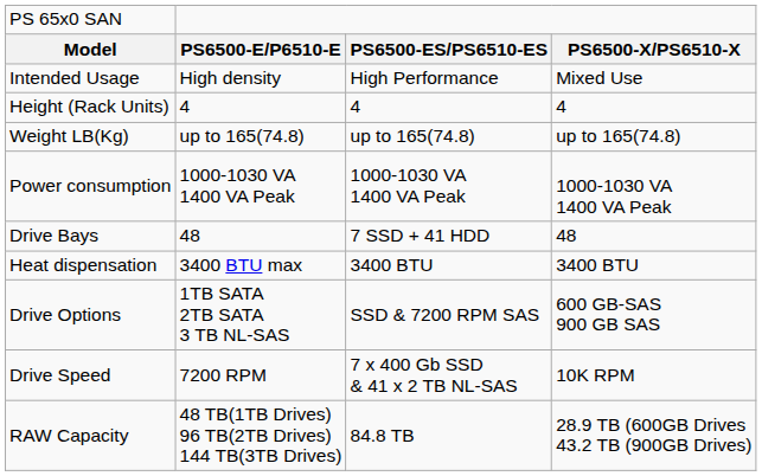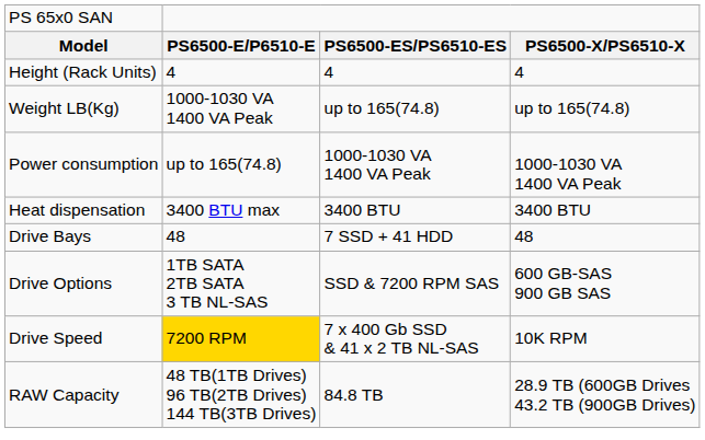- row: Intended Usage | High density | High Performance | Mixed Use
Weight LB(Kg) | column 2: up to 165(74.8) -> 1000-1030 VA 1400 VA Peak
Power consumption | column 2: 1000-1030 VA 1400 VA Peak -> up to 165(74.8)
rows swapped: Heat dispensation <-> Drive Bays
Drive Speed | column 2: no background -> gold background
